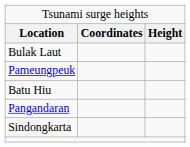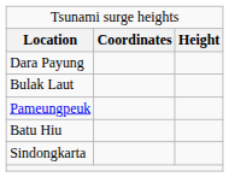+ row: Dara Payung
- row: Pangandaran
